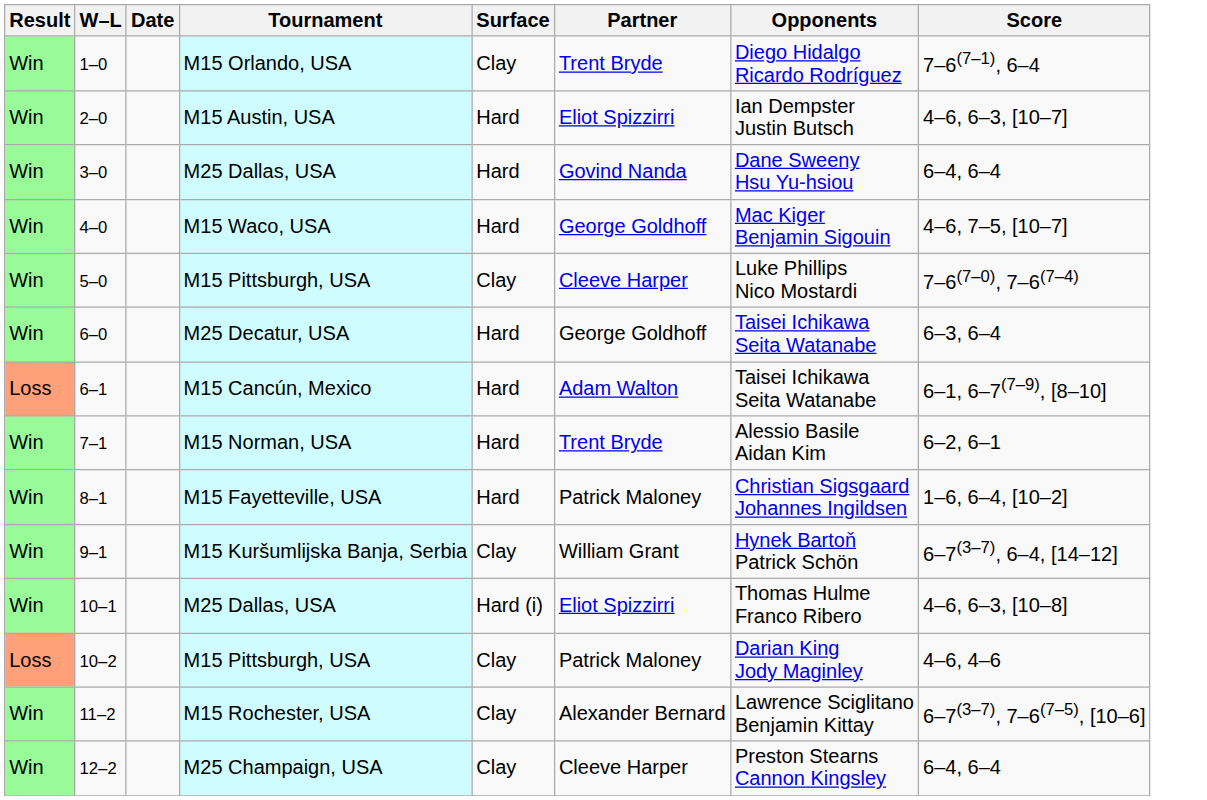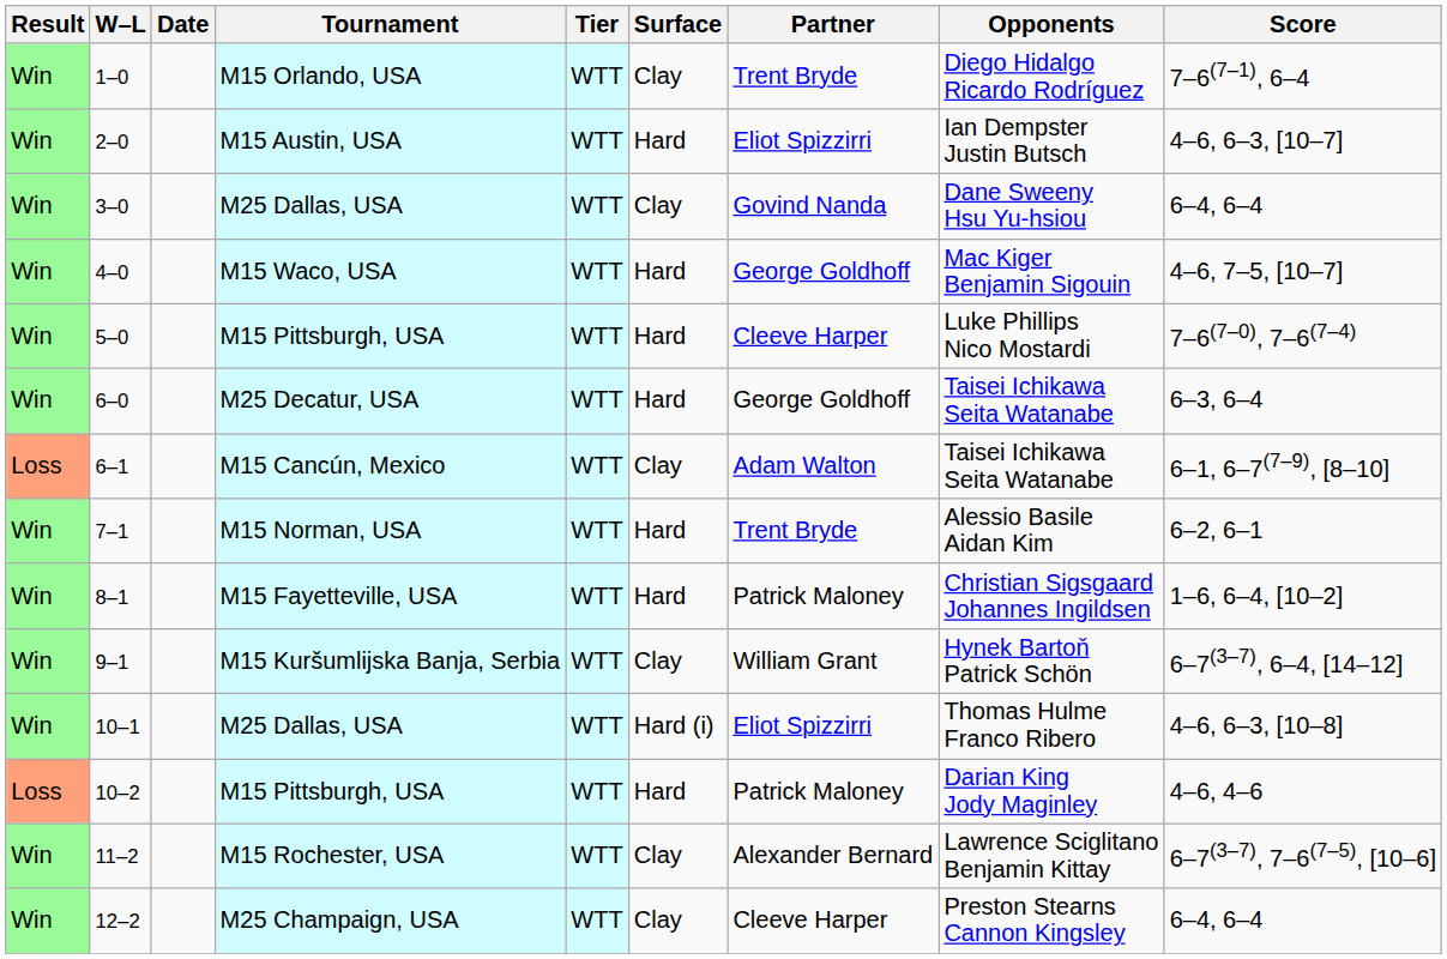+ column: Tier | WTT | WTT | WTT | WTT | WTT | WTT | WTT | WTT | WTT | WTT | WTT | WTT | WTT | WTT
3–0 | Surface: Hard -> Clay
5–0 | Surface: Clay -> Hard
6–1 | Surface: Hard -> Clay
10–2 | Surface: Clay -> Hard
